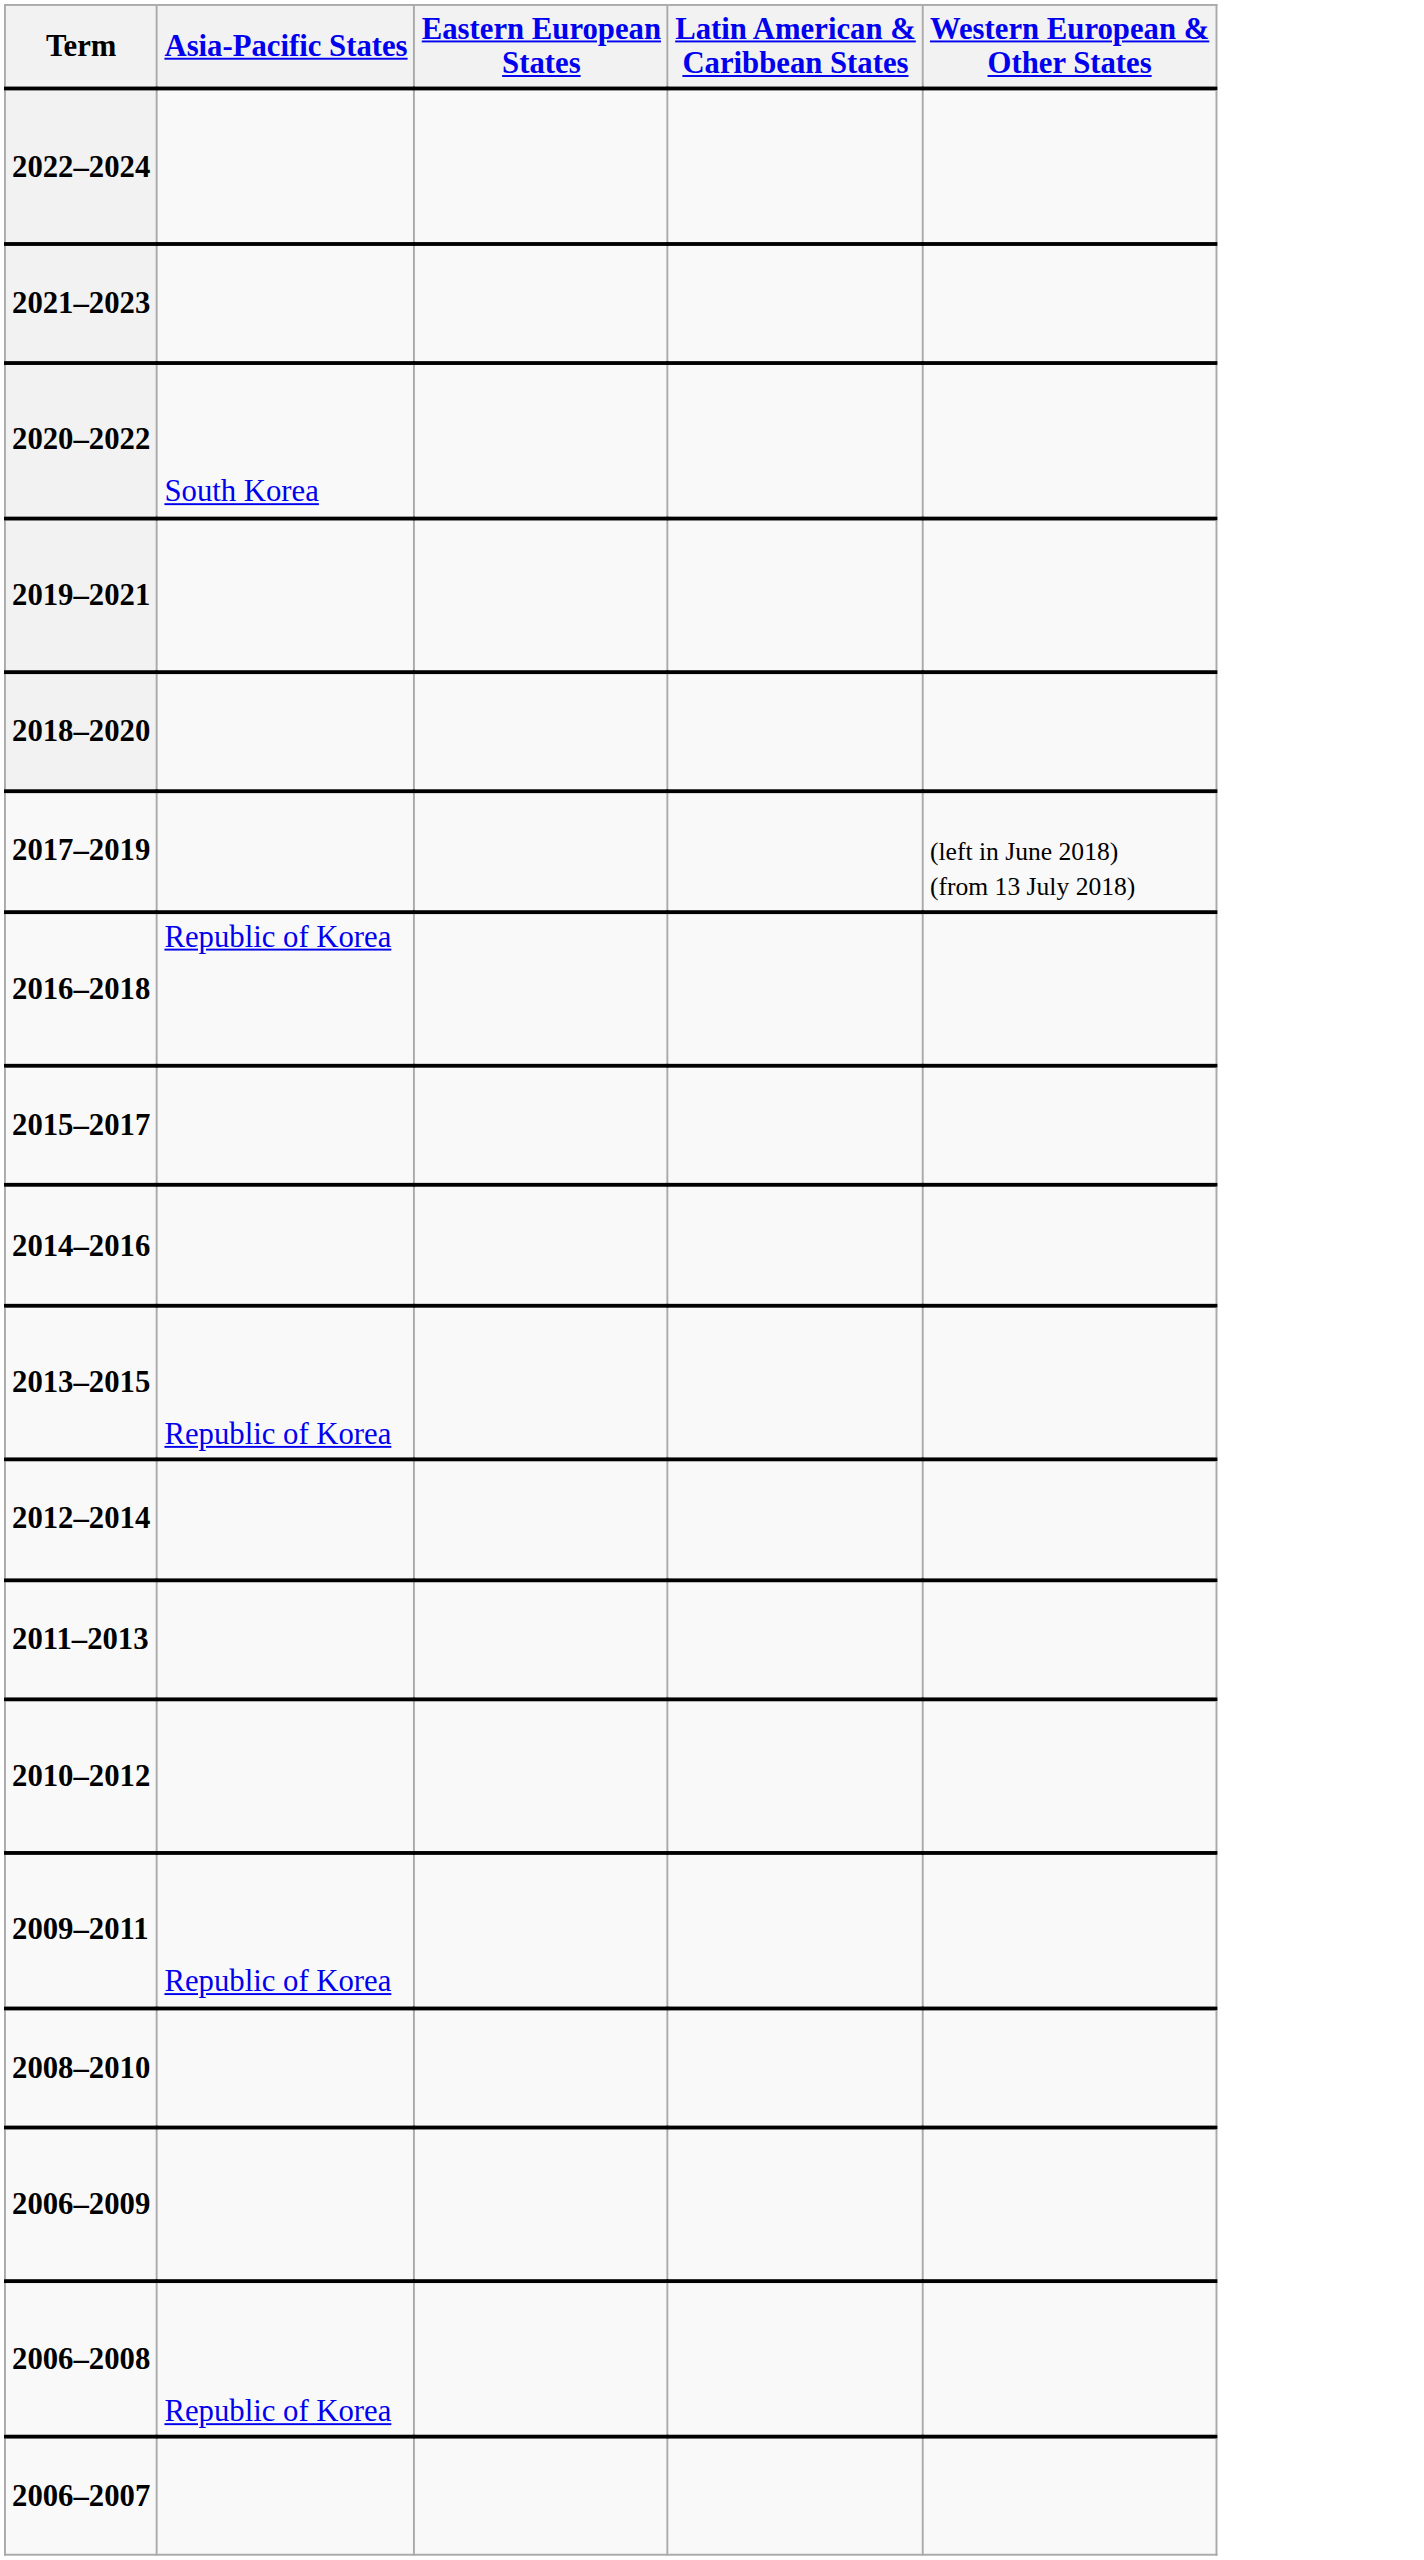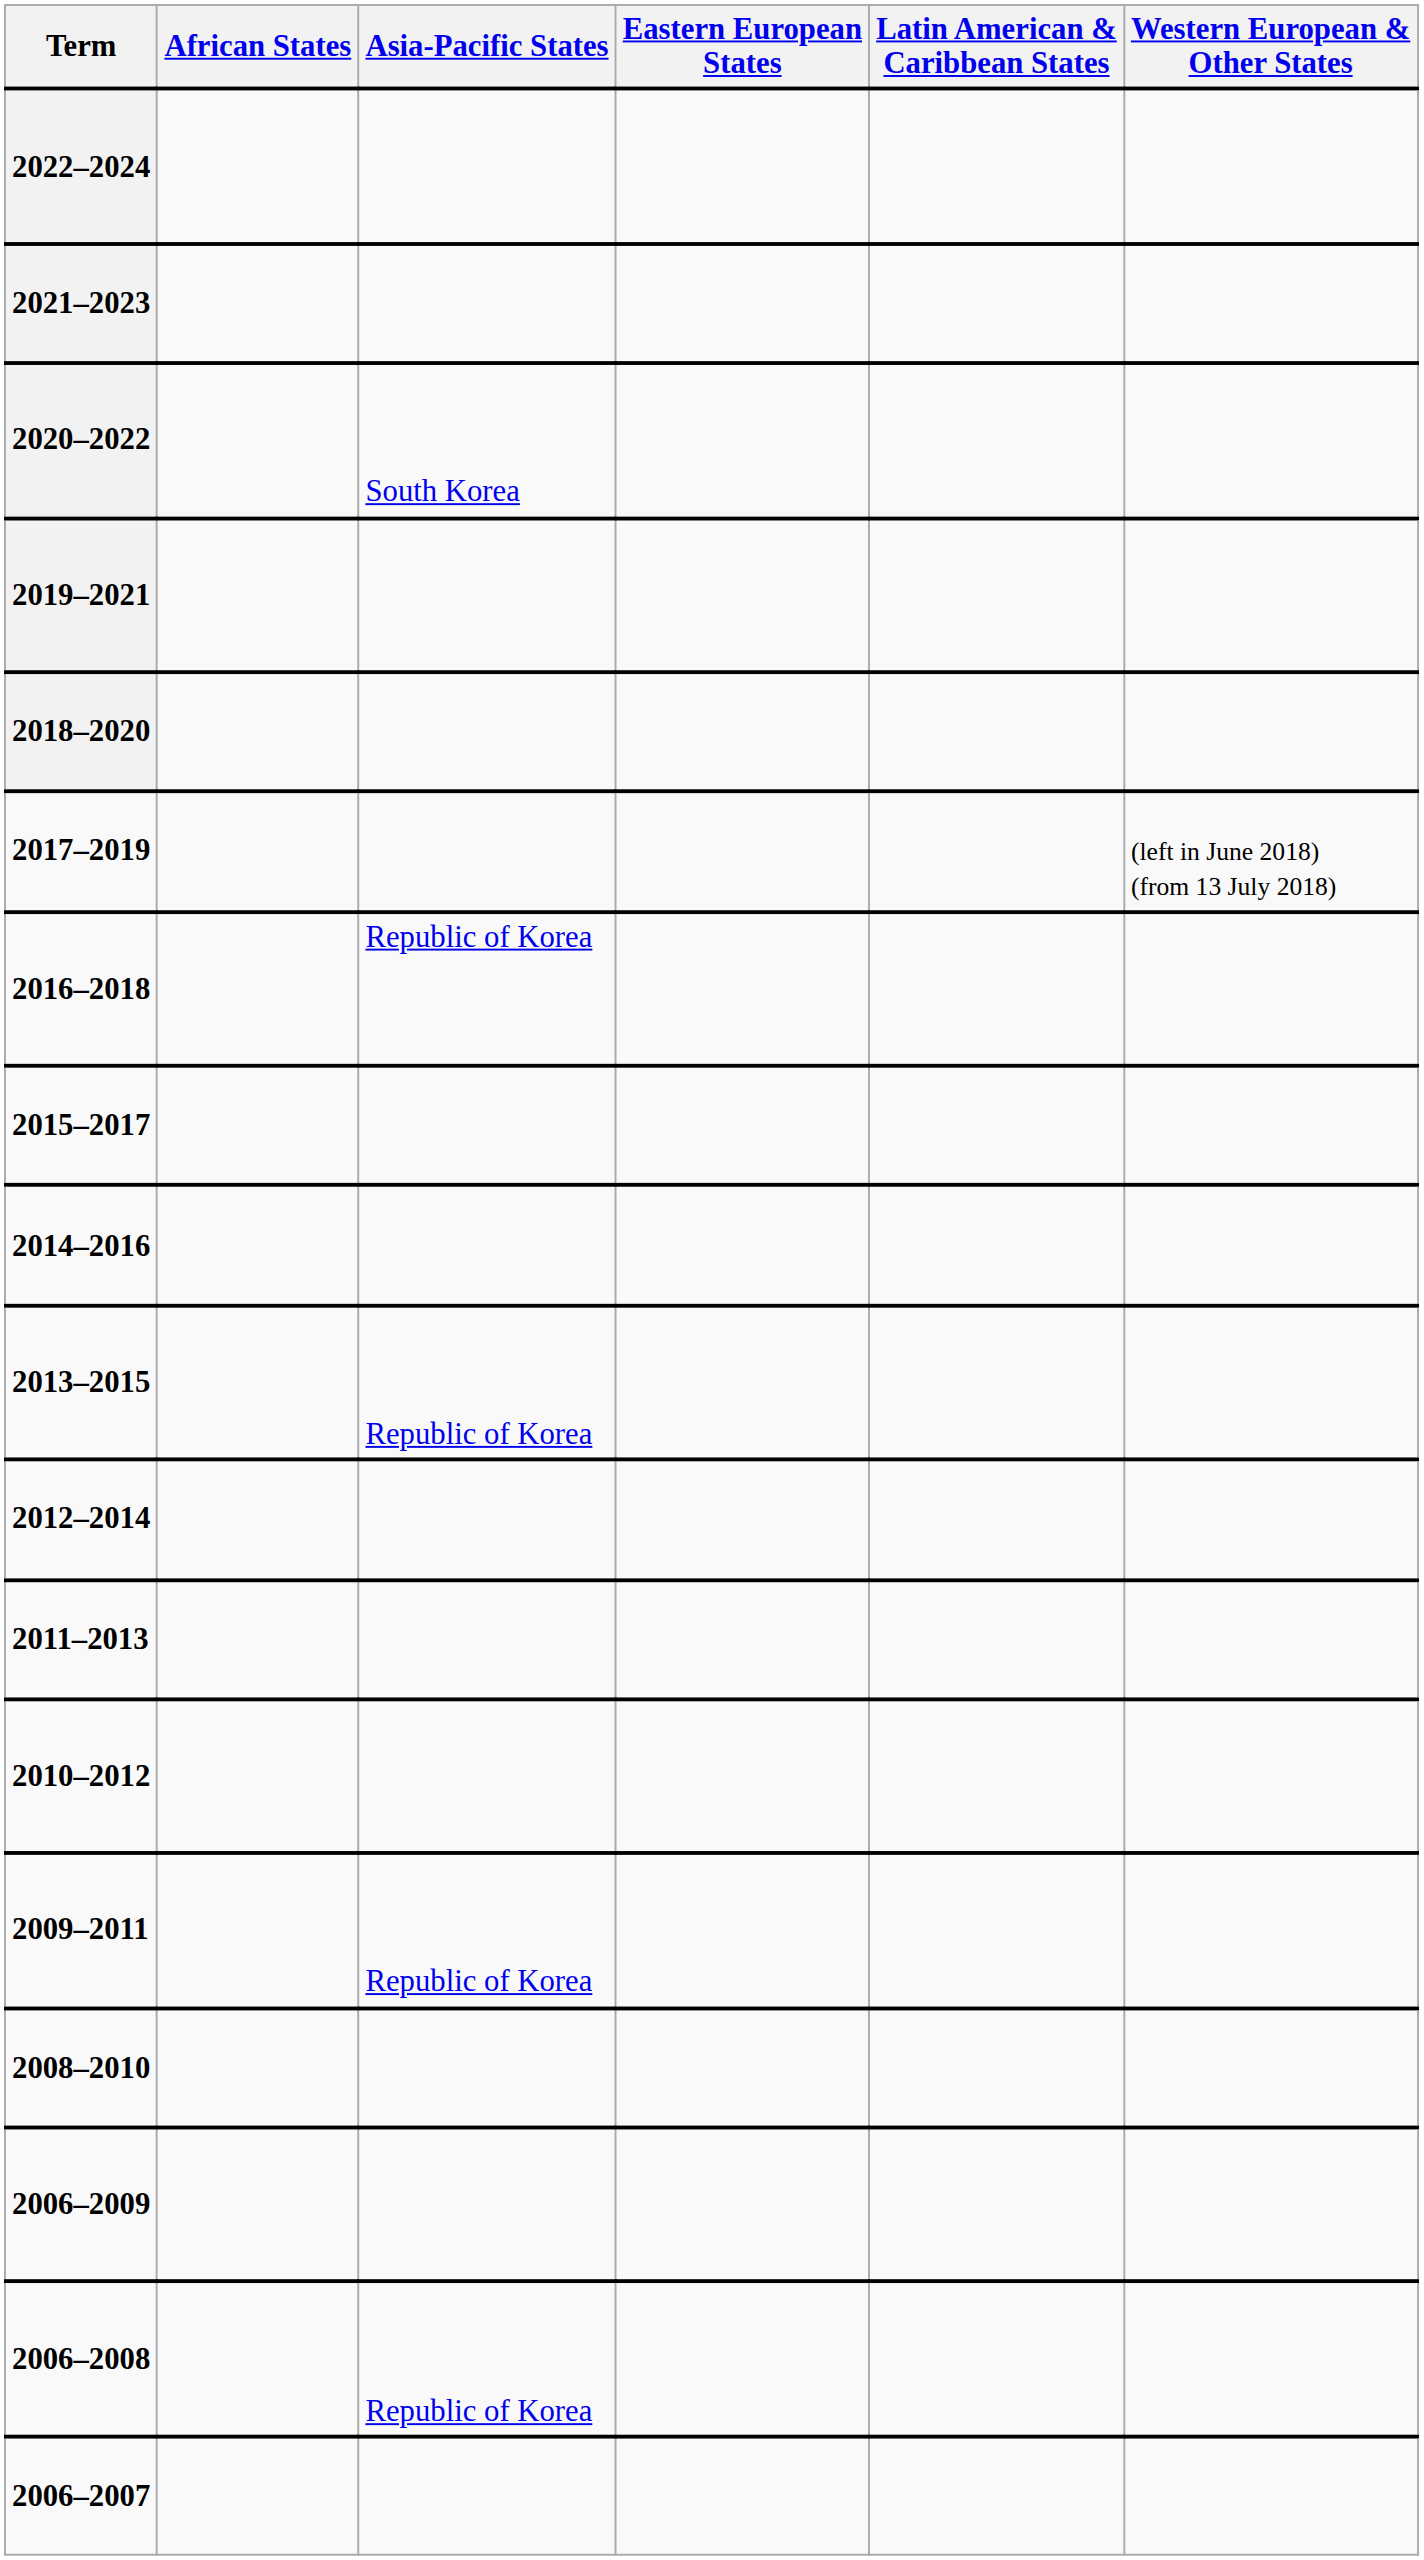+ column: African States
